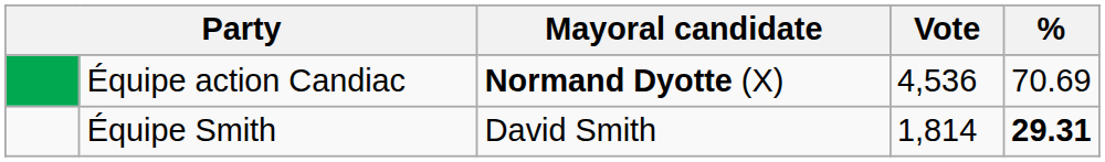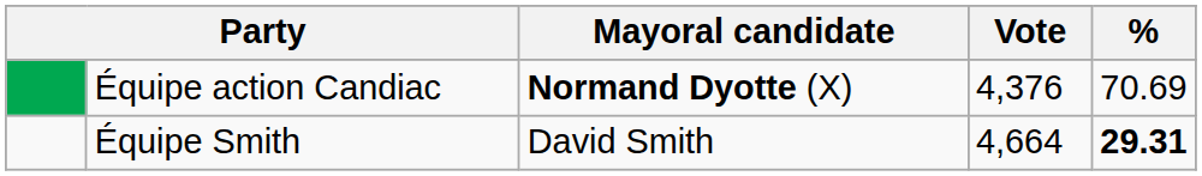Équipe action Candiac | Vote: 4,536 -> 4,376
Équipe Smith | Vote: 1,814 -> 4,664
